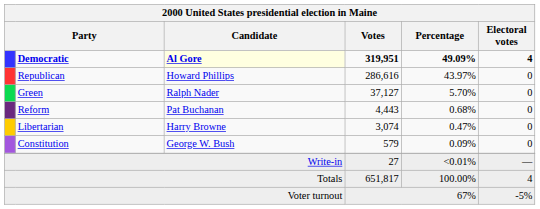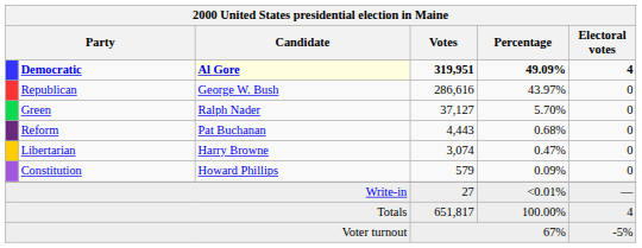Republican | Candidate: Howard Phillips -> George W. Bush
Constitution | Candidate: George W. Bush -> Howard Phillips
